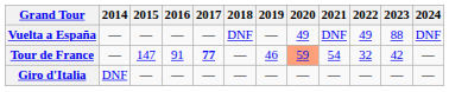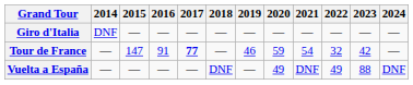rows swapped: Giro d'Italia <-> Vuelta a España
Tour de France | 2020: lightsalmon background -> no background
